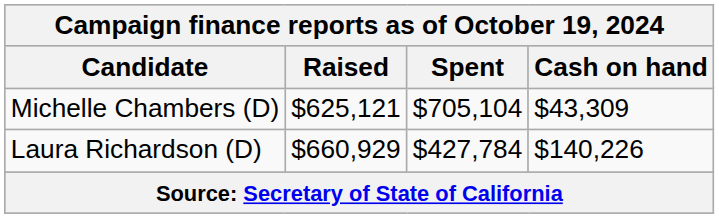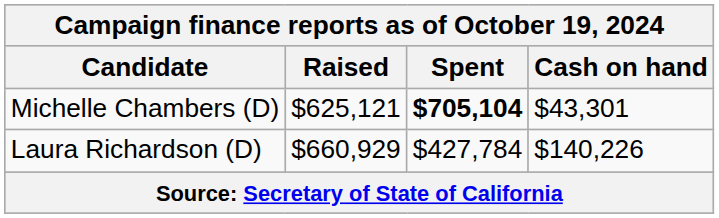Michelle Chambers (D) | Spent: normal -> bold
Michelle Chambers (D) | Cash on hand: $43,309 -> $43,301
